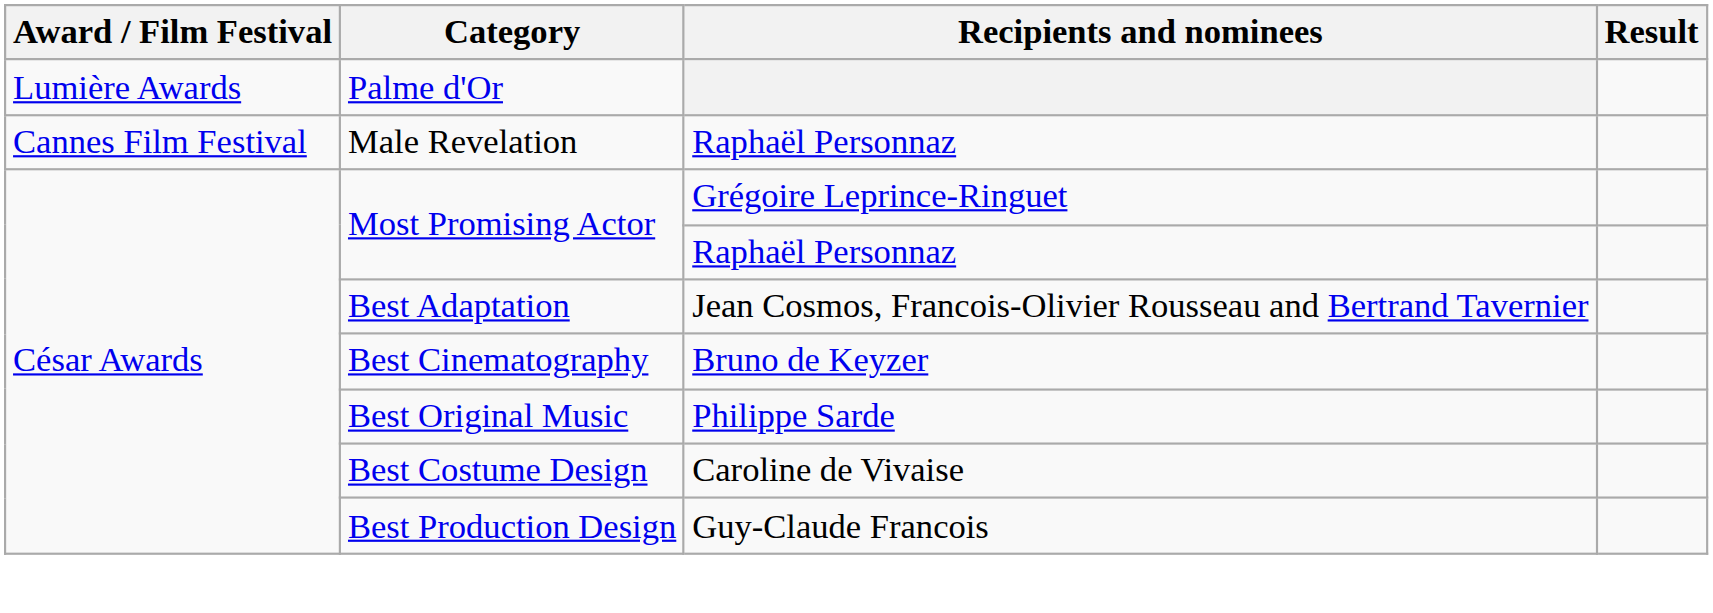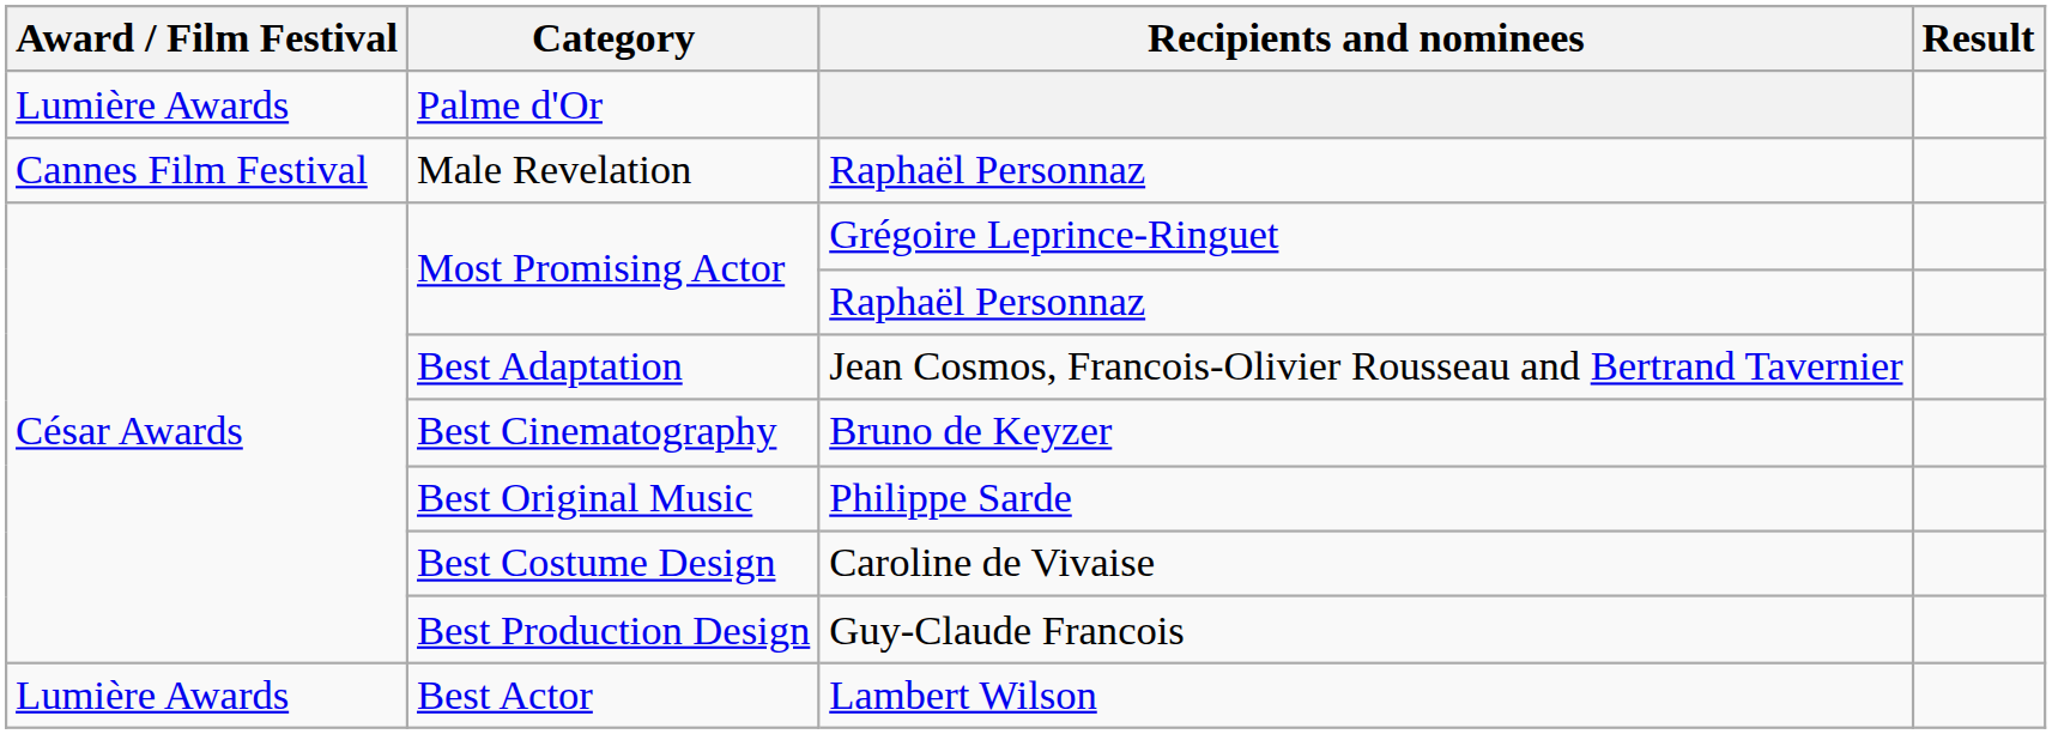+ row: Lumière Awards | Best Actor | Lambert Wilson
